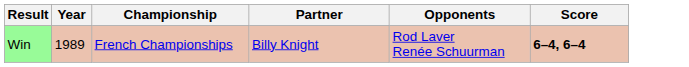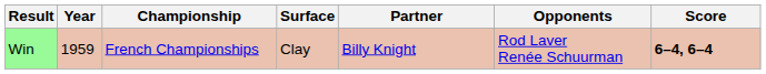+ column: Surface | Clay
Win | Year: 1989 -> 1959
